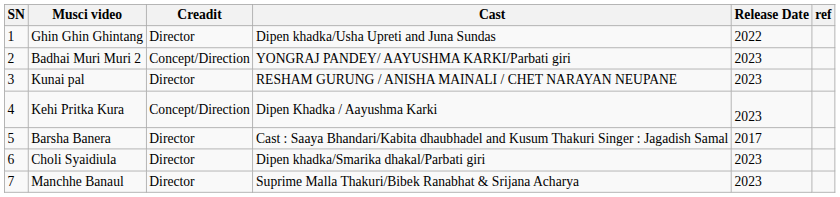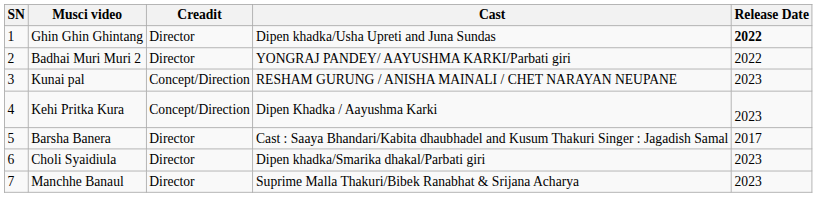- column: ref
Ghin Ghin Ghintang | Release Date: normal -> bold
Badhai Muri Muri 2 | Creadit: Concept/Direction -> Director
Badhai Muri Muri 2 | Release Date: 2023 -> 2022
Kunai pal | Creadit: Director -> Concept/Direction
